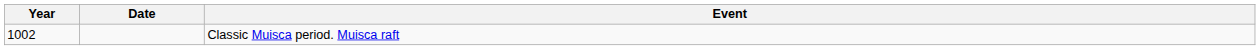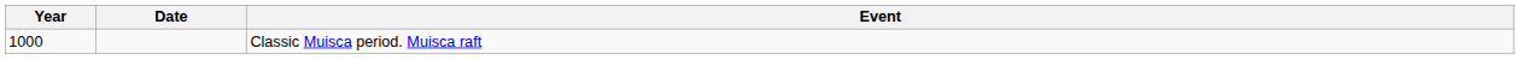Classic Muisca period. Muisca raft | Year: 1002 -> 1000
